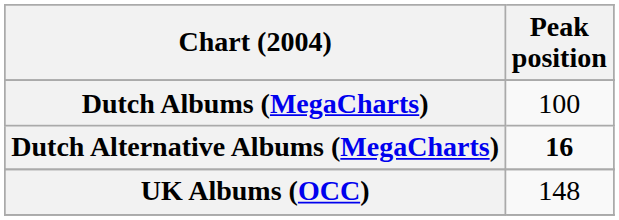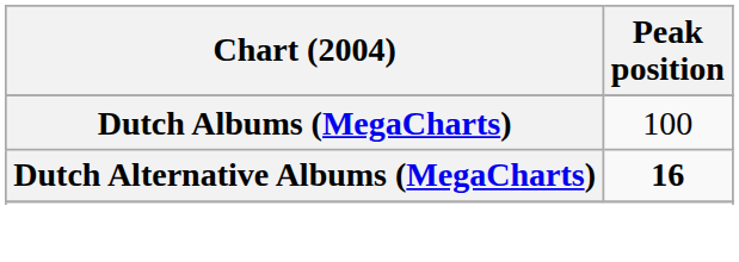- row: UK Albums (OCC) | 148
